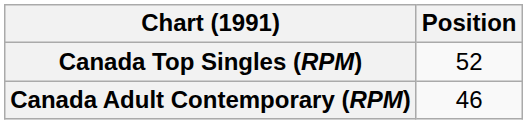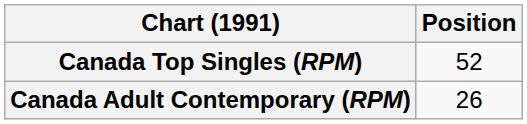Canada Adult Contemporary (RPM) | Position: 46 -> 26
